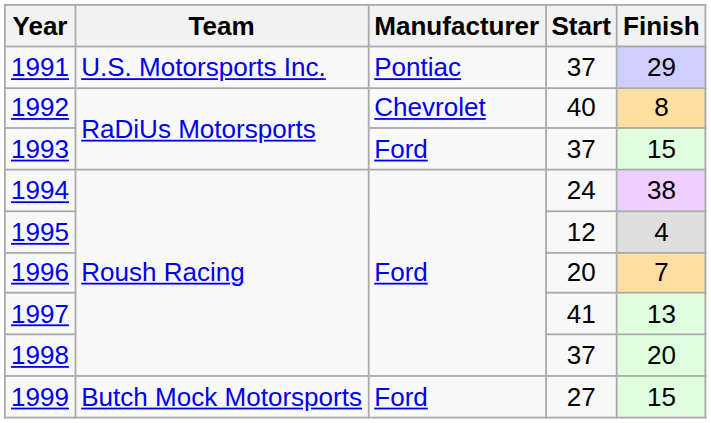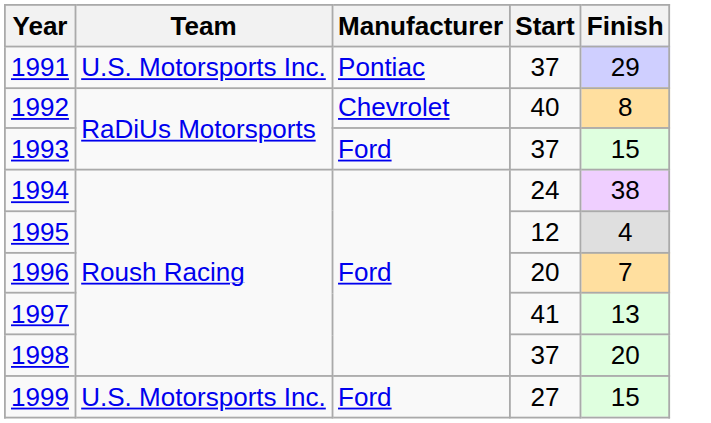1999 | Team: Butch Mock Motorsports -> U.S. Motorsports Inc.
